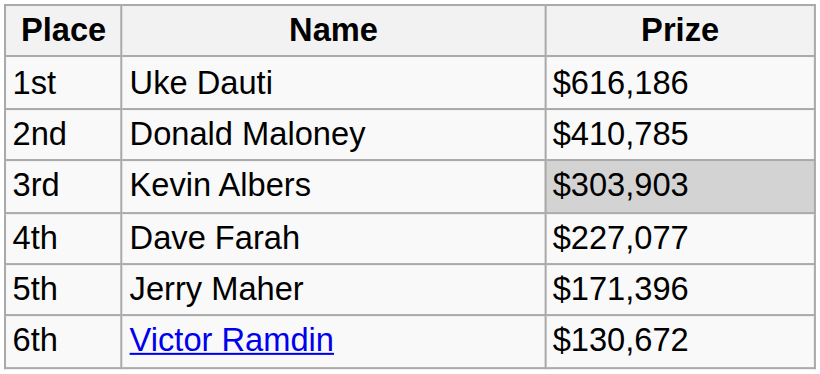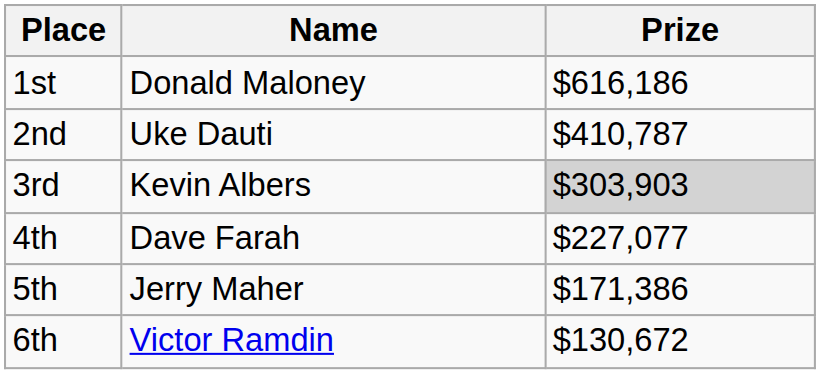1st | Name: Uke Dauti -> Donald Maloney
2nd | Name: Donald Maloney -> Uke Dauti
2nd | Prize: $410,785 -> $410,787
5th | Prize: $171,396 -> $171,386
